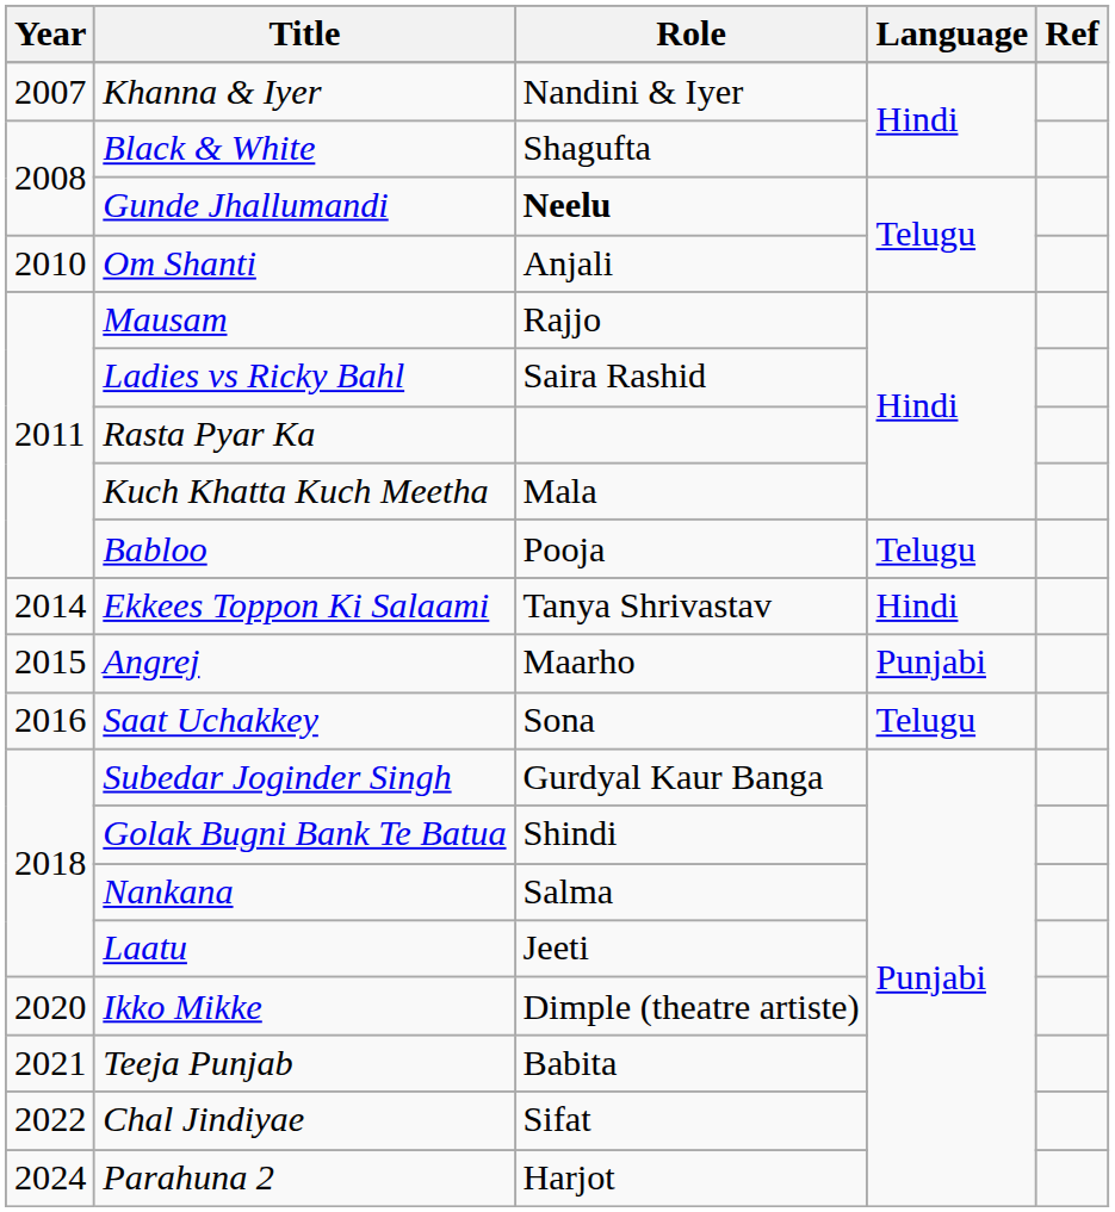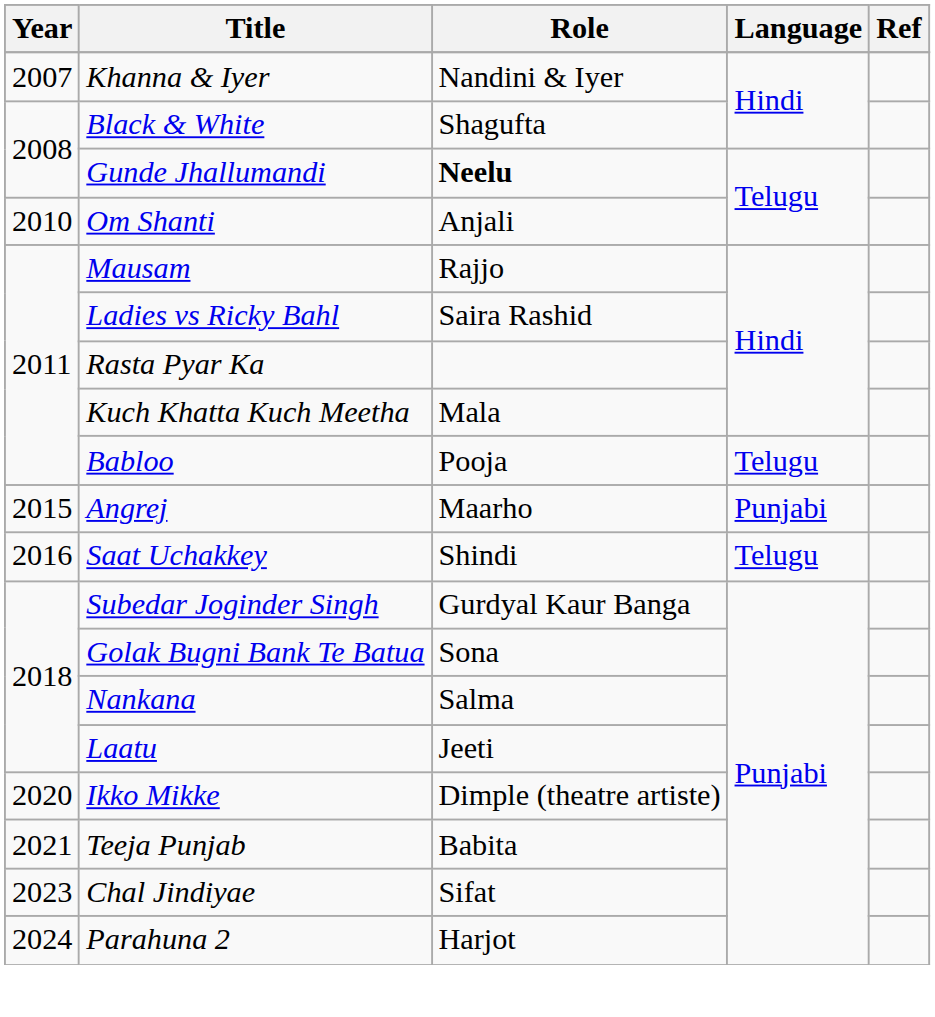- row: 2014 | Ekkees Toppon Ki Salaami | Tanya Shrivastav | Hindi
Saat Uchakkey | Role: Sona -> Shindi
Golak Bugni Bank Te Batua | Role: Shindi -> Sona
Chal Jindiyae | Year: 2022 -> 2023
